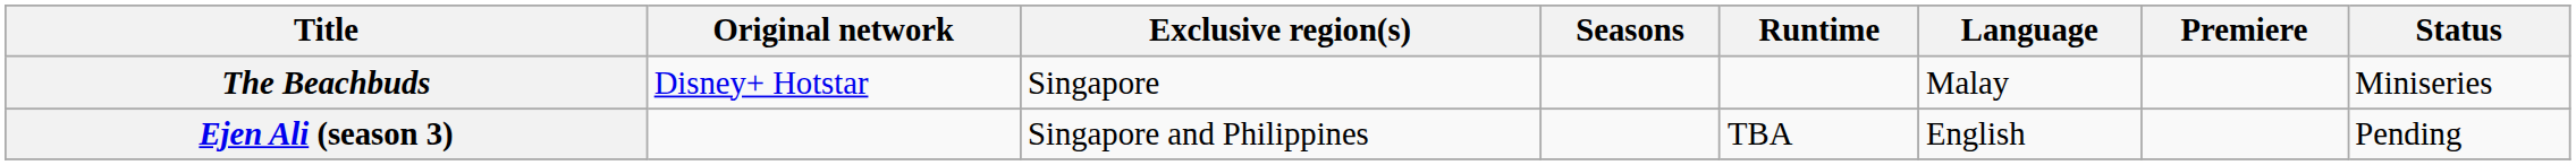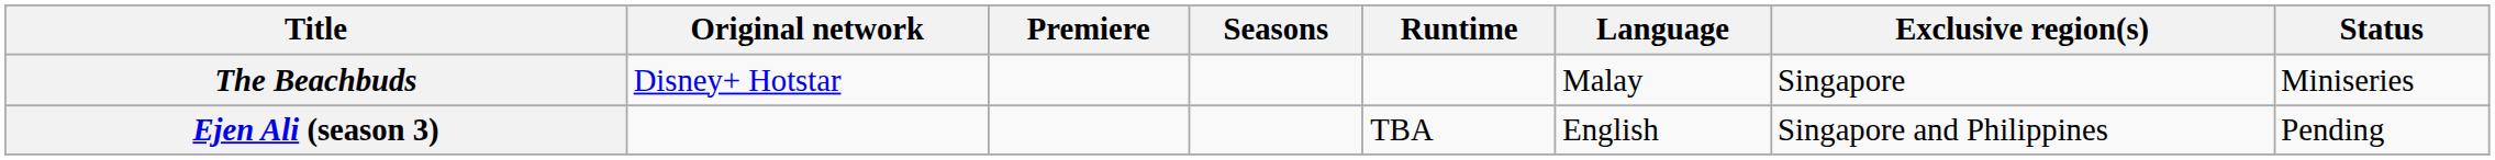columns swapped: Premiere <-> Exclusive region(s)
